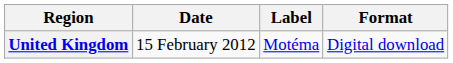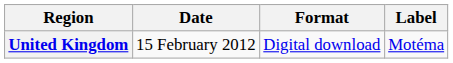columns swapped: Format <-> Label
